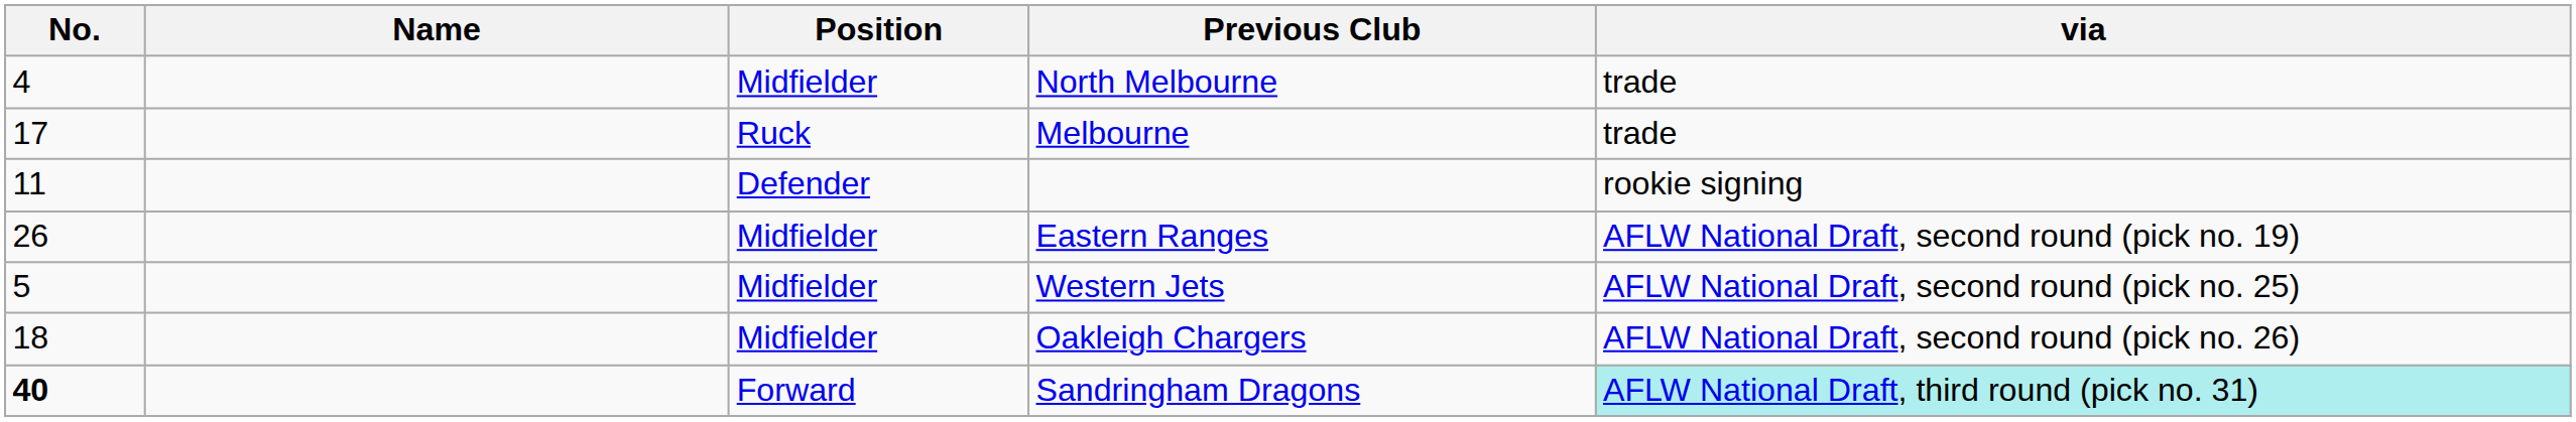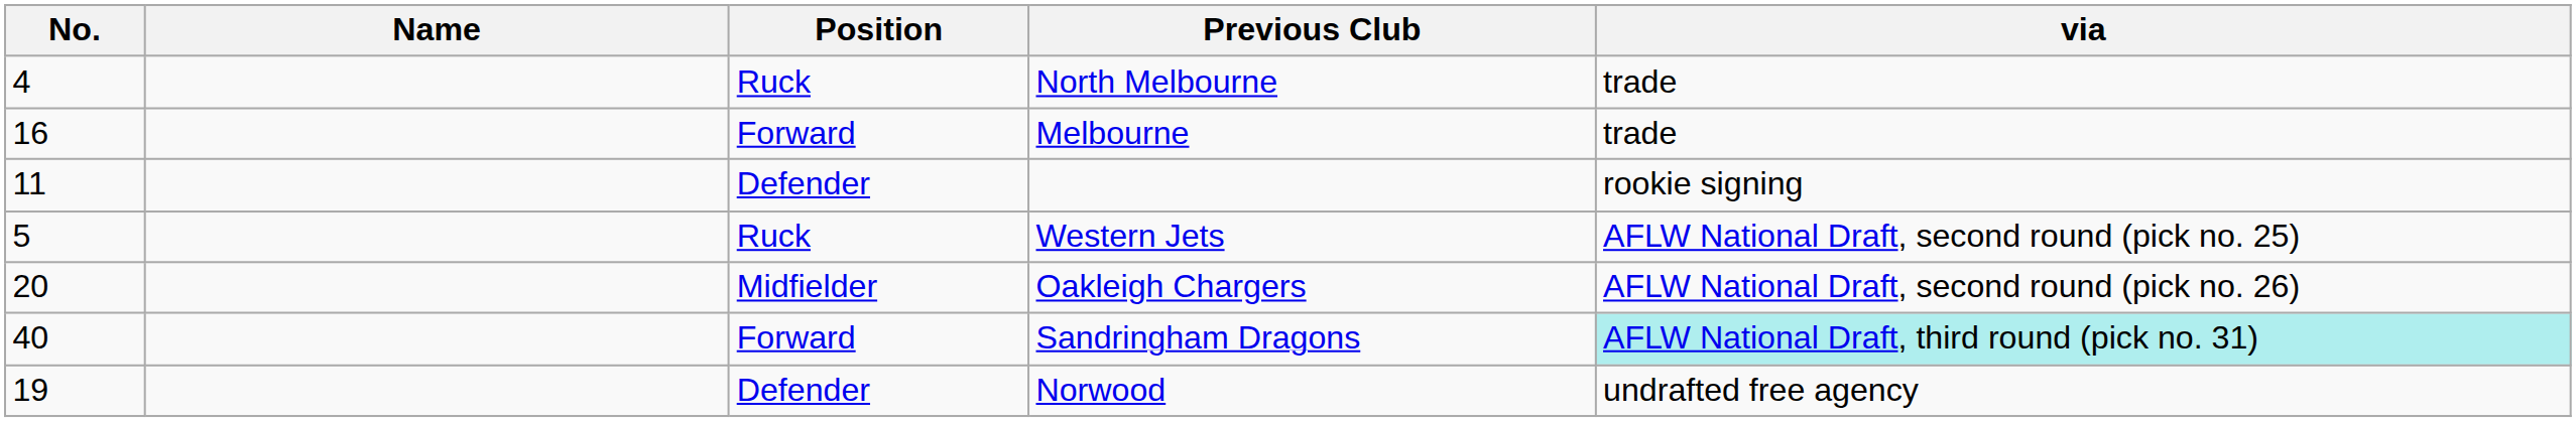North Melbourne | Position: Midfielder -> Ruck
Melbourne | No.: 17 -> 16
Melbourne | Position: Ruck -> Forward
- row: 26 | Midfielder | Eastern Ranges | AFLW National Draft, second round (pick no. 19)
Western Jets | Position: Midfielder -> Ruck
Oakleigh Chargers | No.: 18 -> 20
Sandringham Dragons | No.: bold -> normal
+ row: 19 | Defender | Norwood | undrafted free agency
